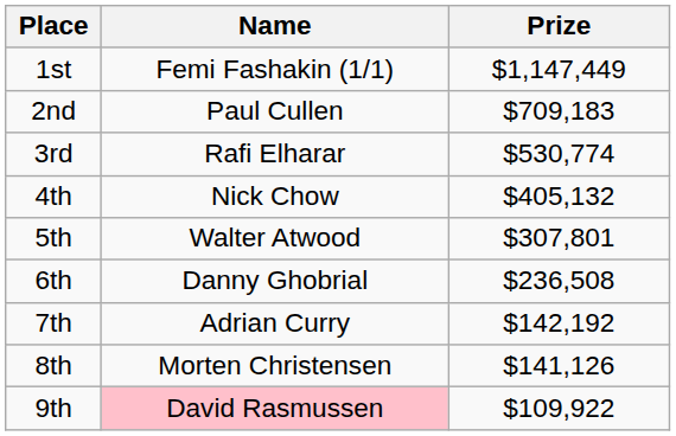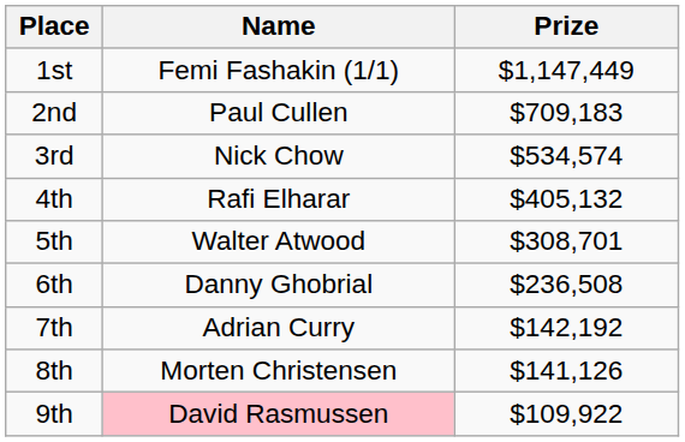3rd | Name: Rafi Elharar -> Nick Chow
3rd | Prize: $530,774 -> $534,574
4th | Name: Nick Chow -> Rafi Elharar
5th | Prize: $307,801 -> $308,701
